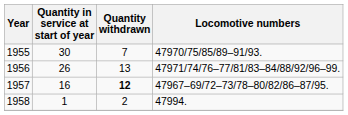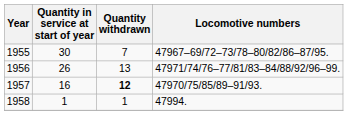1955 | Locomotive numbers: 47970/75/85/89–91/93. -> 47967–69/72–73/78–80/82/86–87/95.
1957 | Locomotive numbers: 47967–69/72–73/78–80/82/86–87/95. -> 47970/75/85/89–91/93.
1958 | Quantity withdrawn: 2 -> 1
